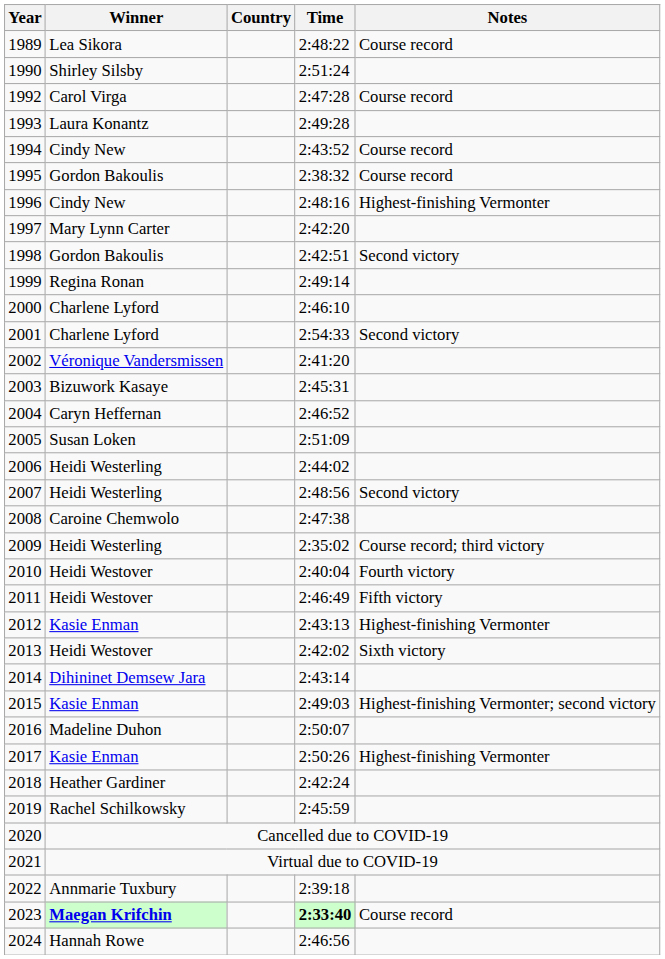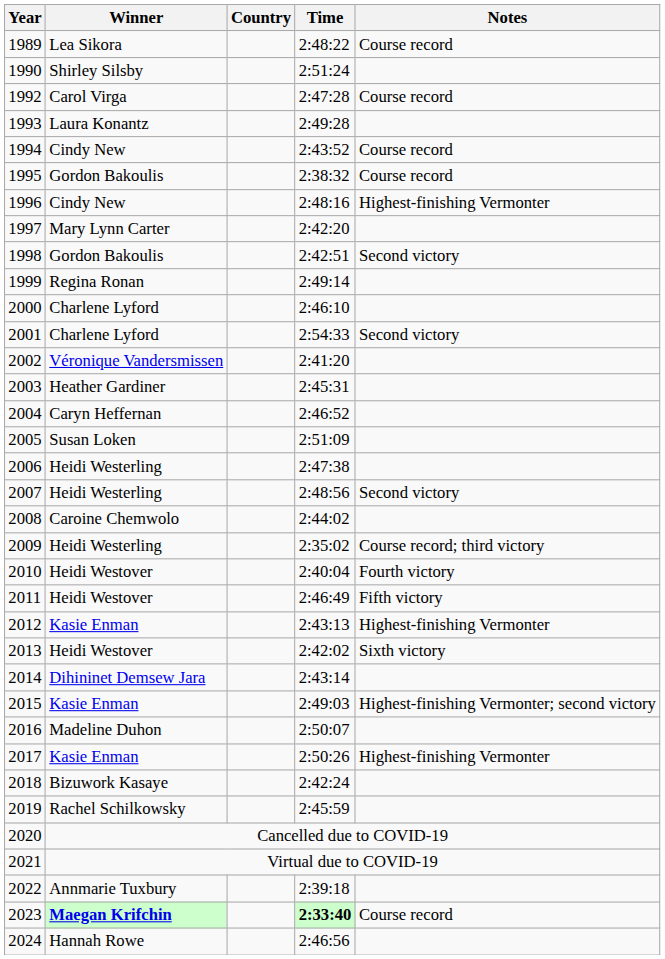2003 | Winner: Bizuwork Kasaye -> Heather Gardiner
2006 | Time: 2:44:02 -> 2:47:38
2008 | Time: 2:47:38 -> 2:44:02
2018 | Winner: Heather Gardiner -> Bizuwork Kasaye
